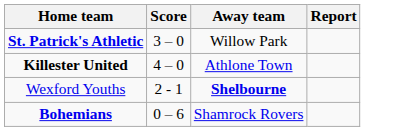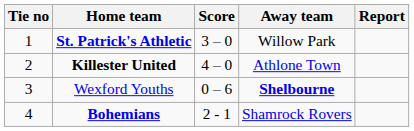+ column: Tie no | 1 | 2 | 3 | 4
Wexford Youths | Score: 2 - 1 -> 0 – 6
Bohemians | Score: 0 – 6 -> 2 - 1
